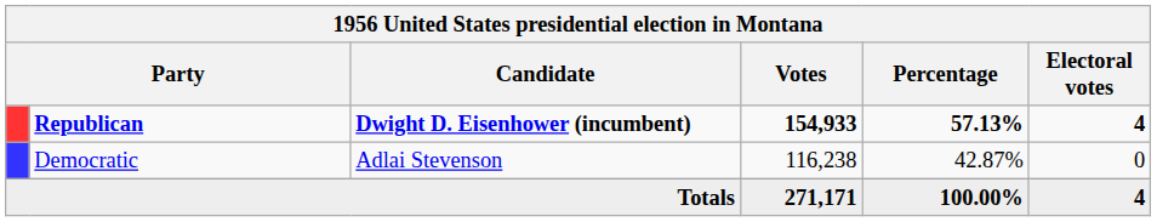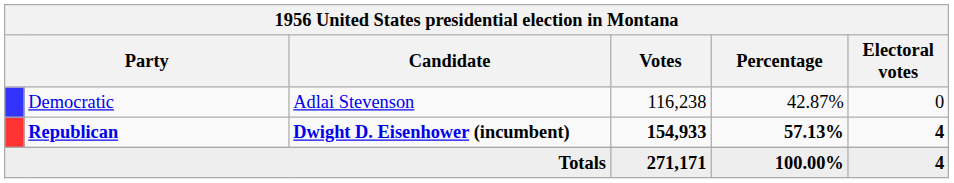rows swapped: Republican <-> Democratic
